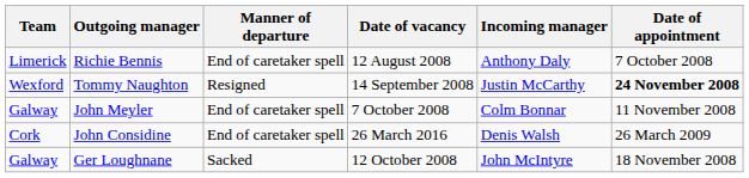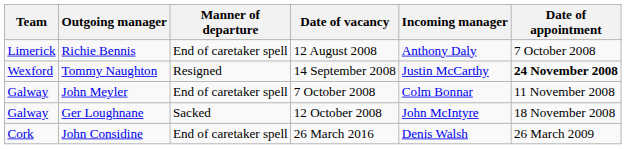rows swapped: Ger Loughnane <-> John Considine
